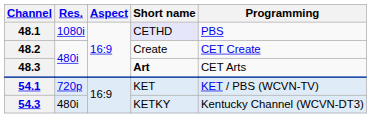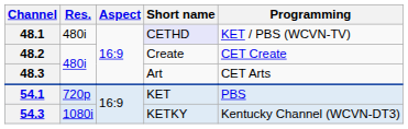48.1 | Res.: 1080i -> 480i
48.1 | Programming: PBS -> KET / PBS (WCVN-TV)
48.3 | Short name: bold -> normal
54.1 | Programming: KET / PBS (WCVN-TV) -> PBS
54.3 | Res.: 480i -> 1080i
